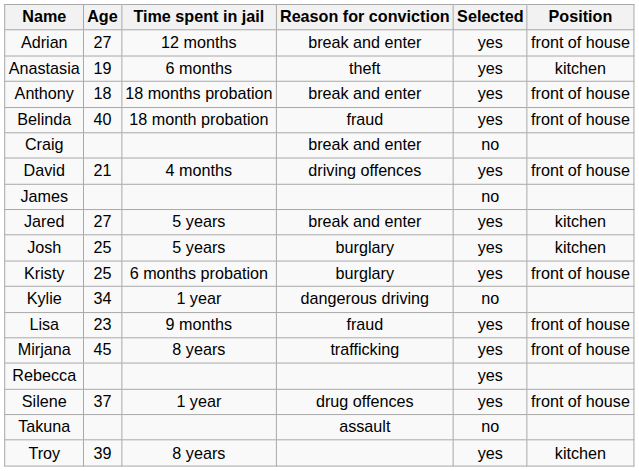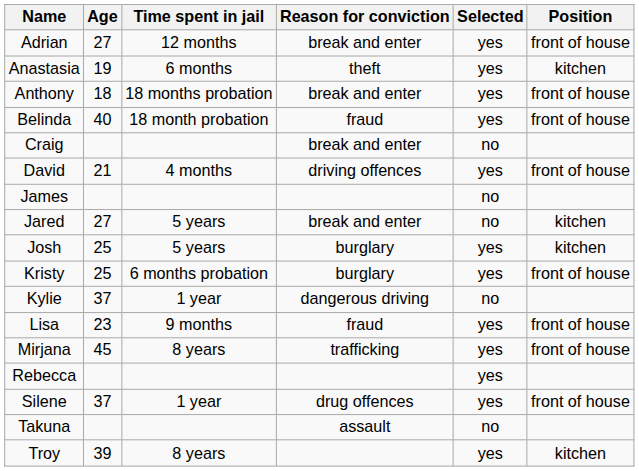Jared | Selected: yes -> no
Kylie | Age: 34 -> 37
